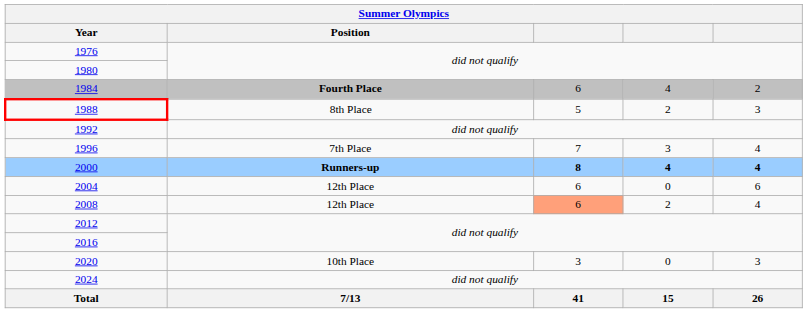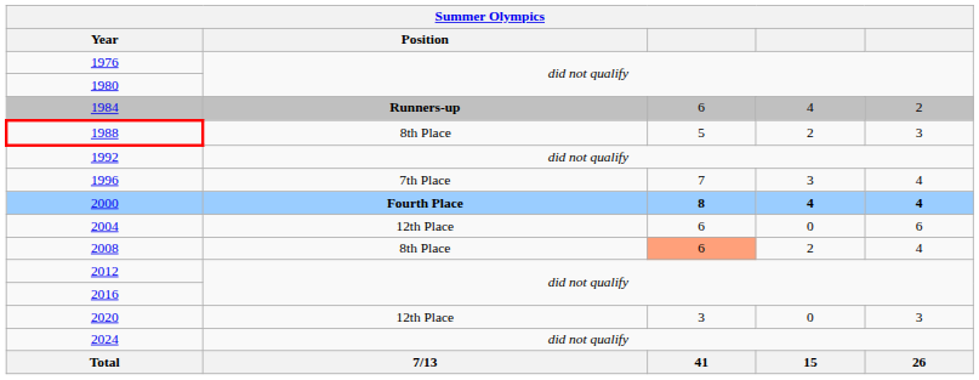1984 | Position: Fourth Place -> Runners-up
2000 | Position: Runners-up -> Fourth Place
2008 | Position: 12th Place -> 8th Place
2020 | Position: 10th Place -> 12th Place
